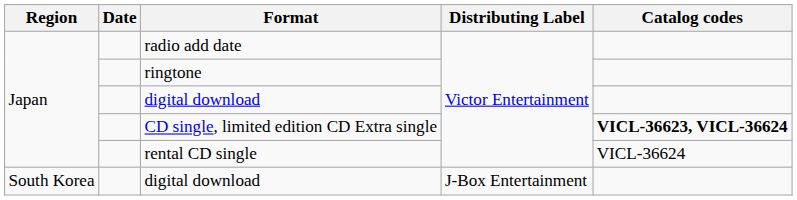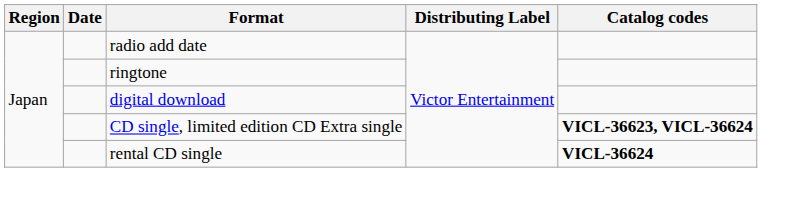rental CD single | Catalog codes: normal -> bold
- row: South Korea | digital download | J-Box Entertainment
